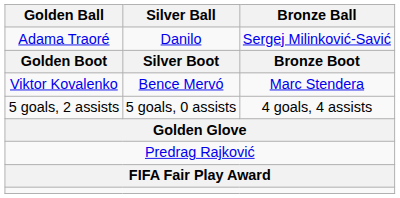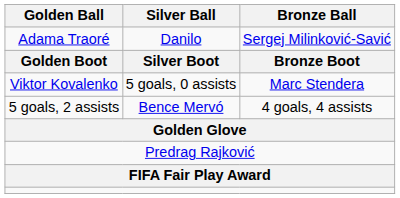Viktor Kovalenko | Silver Ball: Bence Mervó -> 5 goals, 0 assists
5 goals, 2 assists | Silver Ball: 5 goals, 0 assists -> Bence Mervó
